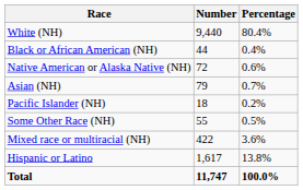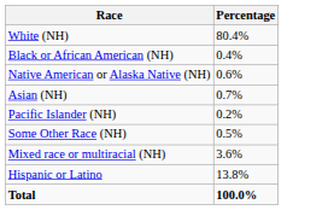- column: Number | 9,440 | 44 | 72 | 79 | 18 | 55 | 422 | 1,617 | 11,747
